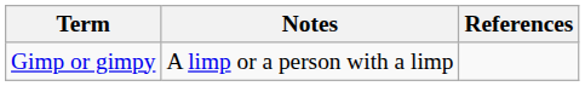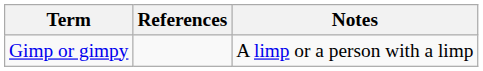columns swapped: Notes <-> References
